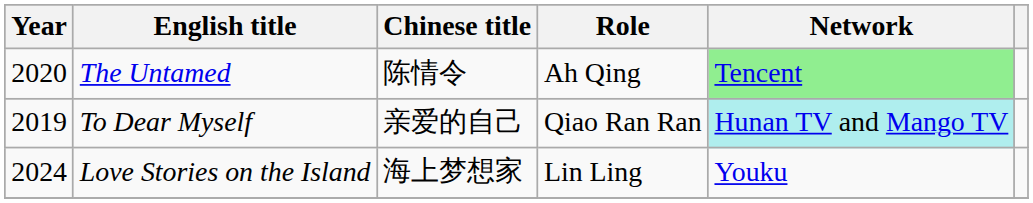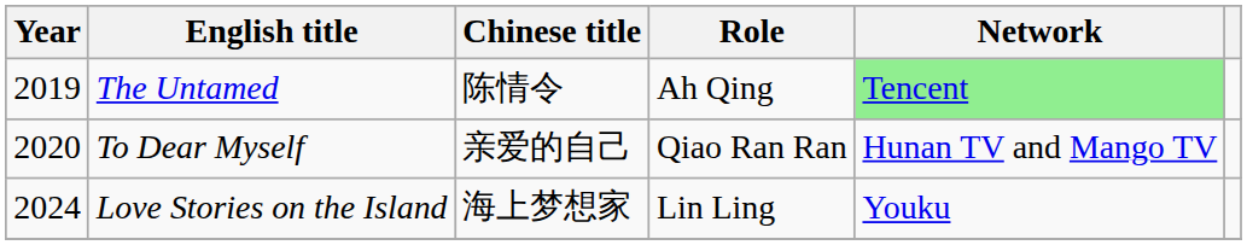The Untamed | Year: 2020 -> 2019
To Dear Myself | Year: 2019 -> 2020
To Dear Myself | Network: paleturquoise background -> no background
